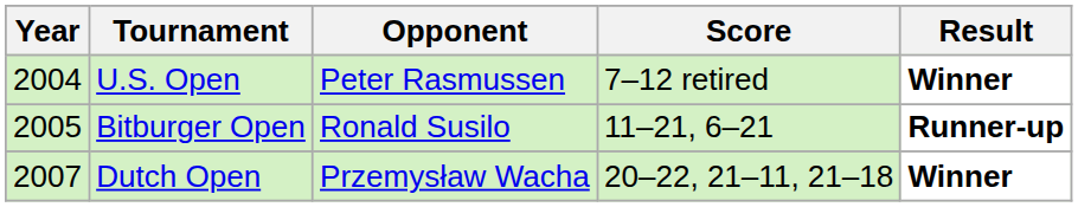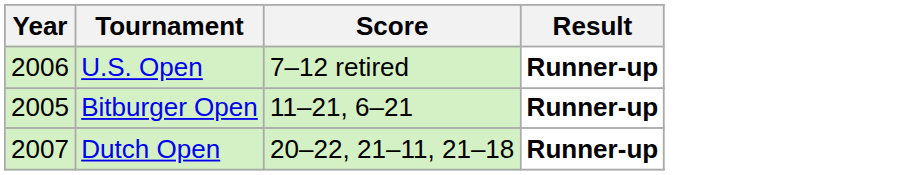- column: Opponent | Peter Rasmussen | Ronald Susilo | Przemysław Wacha
U.S. Open | Year: 2004 -> 2006
U.S. Open | Result: Winner -> Runner-up
Dutch Open | Result: Winner -> Runner-up
